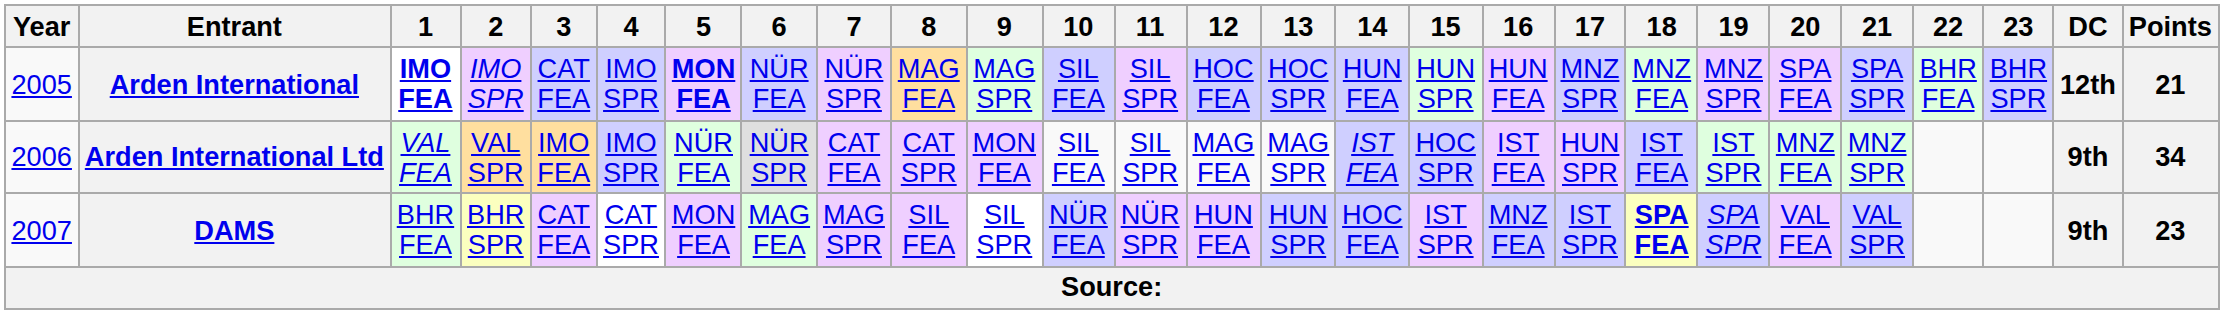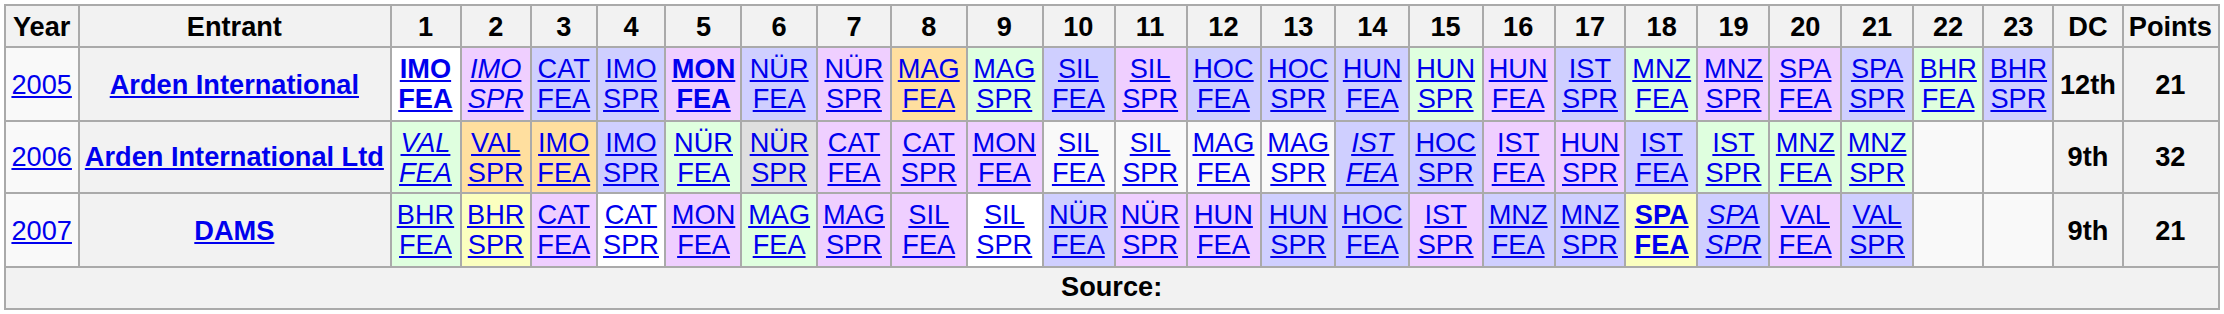Arden International | 17: MNZ SPR -> IST SPR
Arden International Ltd | Points: 34 -> 32
DAMS | 17: IST SPR -> MNZ SPR
DAMS | Points: 23 -> 21
